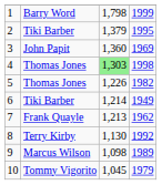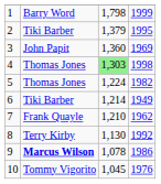5 | column 3: 1,226 -> 1,224
7 | column 3: 1,213 -> 1,210
9 | column 2: normal -> bold
9 | column 3: 1,098 -> 1,078
9 | column 4: 1989 -> 1986
10 | column 4: 1979 -> 1976
